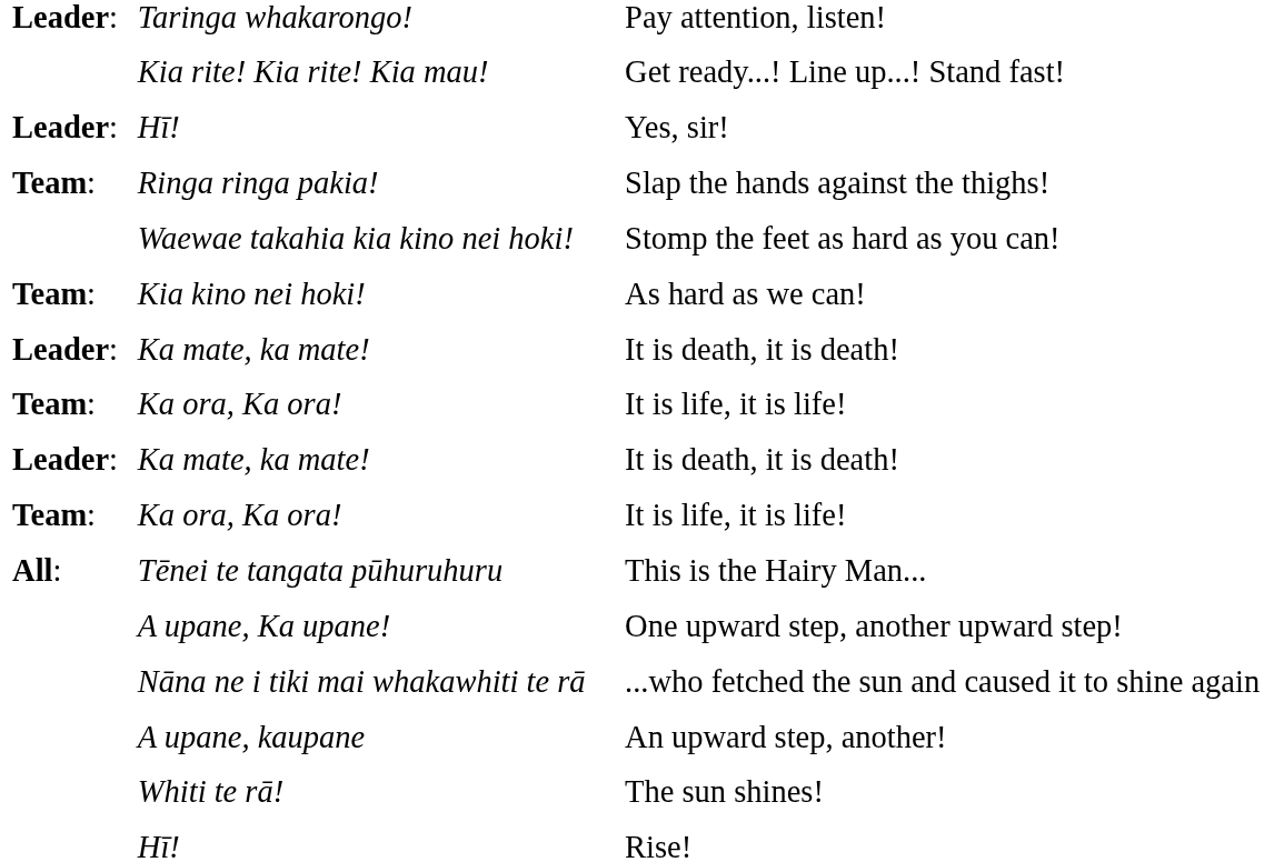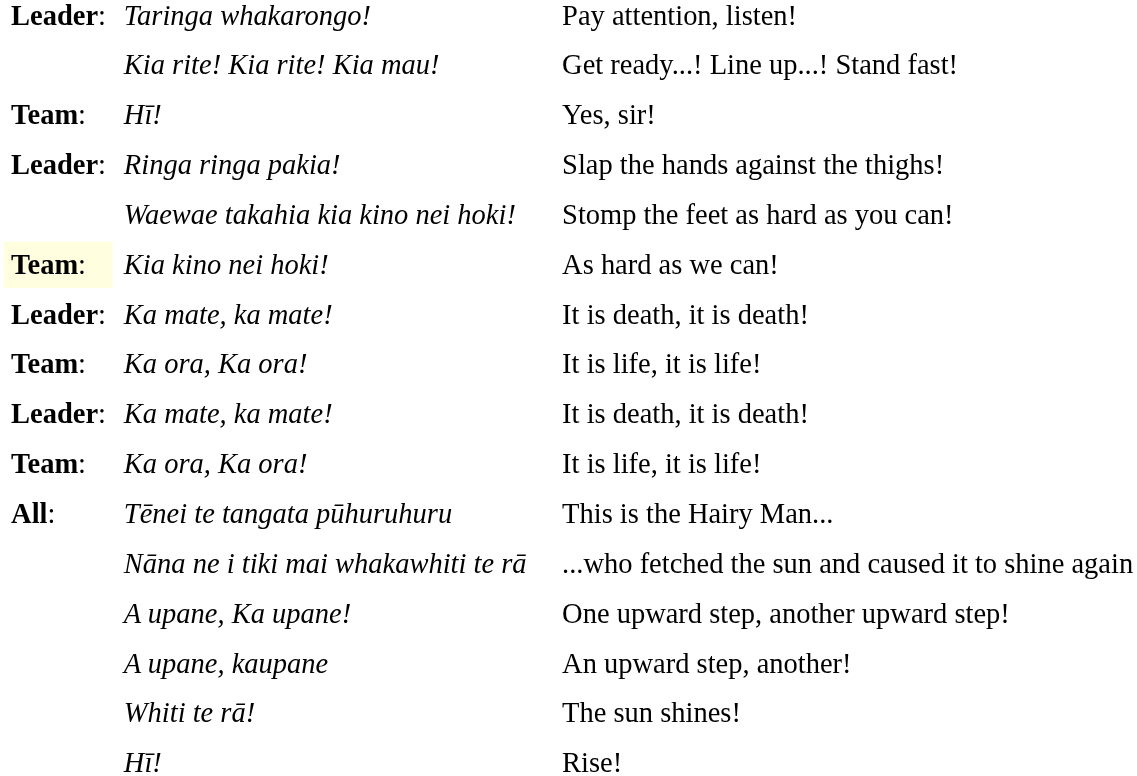Yes, sir! | column 1: Leader: -> Team:
Slap the hands against the thighs! | column 1: Team: -> Leader:
As hard as we can! | column 1: no background -> lightyellow background
rows swapped: ...who fetched the sun and caused it to shine again <-> One upward step, another upward step!
